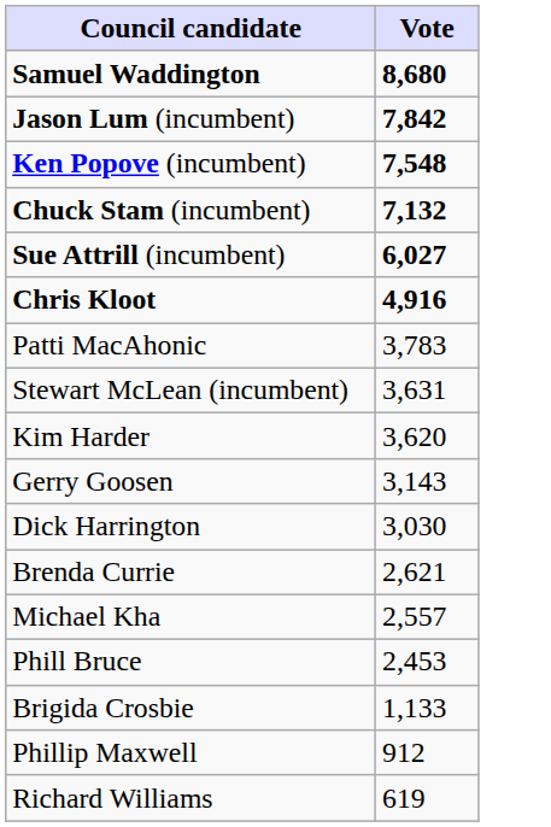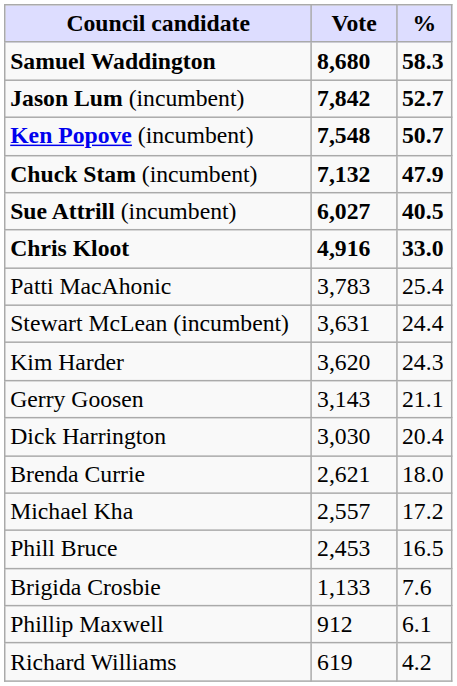+ column: % | 58.3 | 52.7 | 50.7 | 47.9 | 40.5 | 33.0 | 25.4 | 24.4 | 24.3 | 21.1 | 20.4 | 18.0 | 17.2 | 16.5 | 7.6 | 6.1 | 4.2
